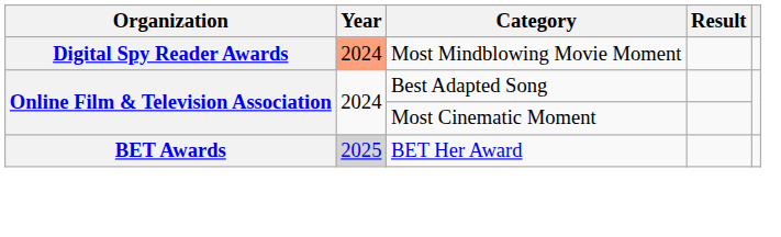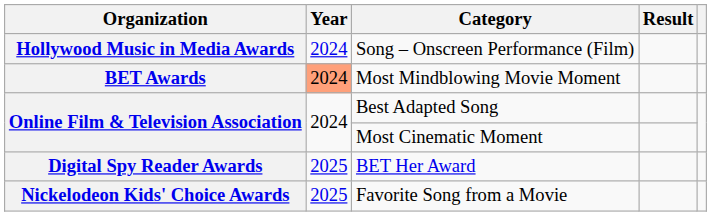+ row: Hollywood Music in Media Awards | 2024 | Song – Onscreen Performance (Film)
Most Mindblowing Movie Moment | Organization: Digital Spy Reader Awards -> BET Awards
BET Her Award | Organization: BET Awards -> Digital Spy Reader Awards
BET Her Award | Year: lightgrey background -> no background
+ row: Nickelodeon Kids' Choice Awards | 2025 | Favorite Song from a Movie
